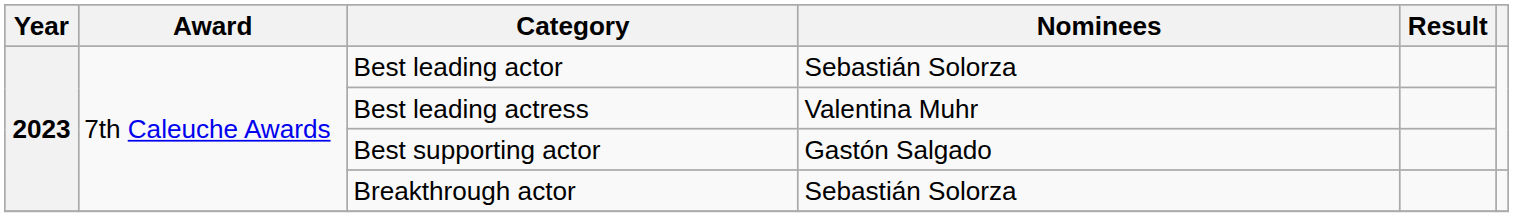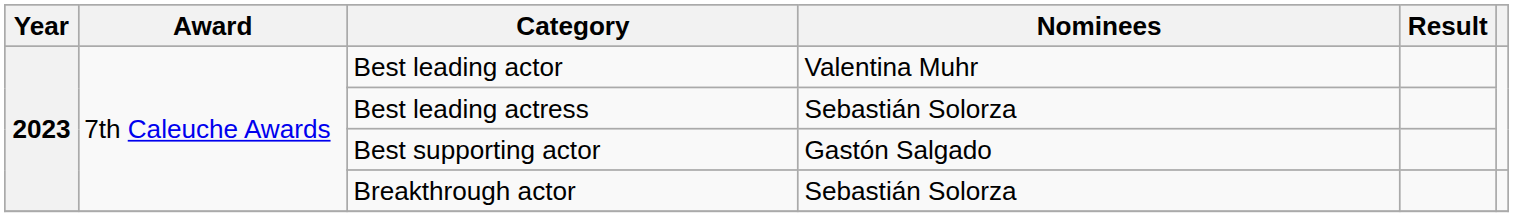Best leading actor | Nominees: Sebastián Solorza -> Valentina Muhr
Best leading actress | Nominees: Valentina Muhr -> Sebastián Solorza
